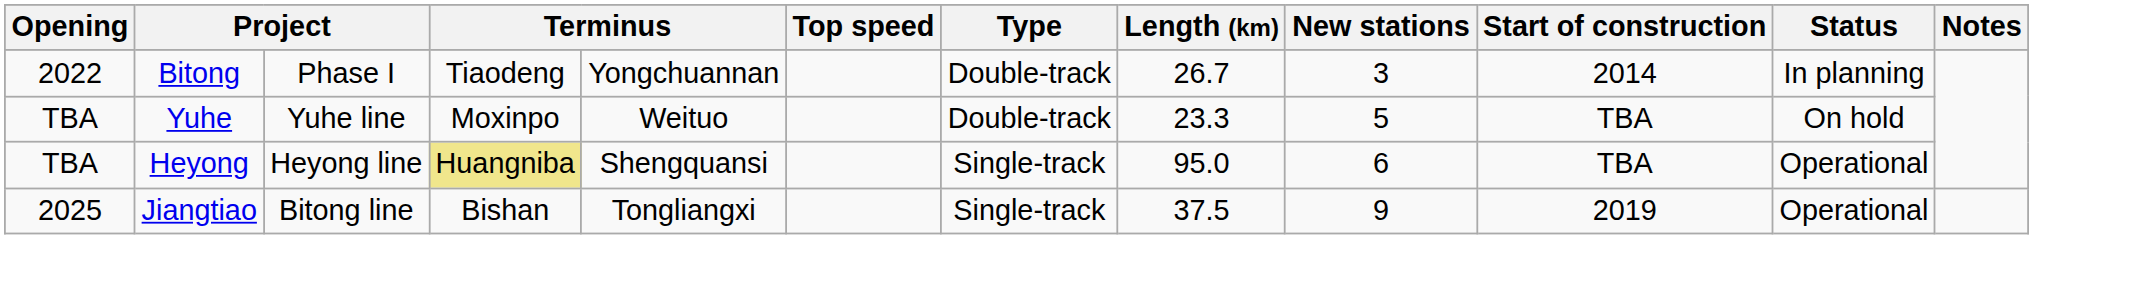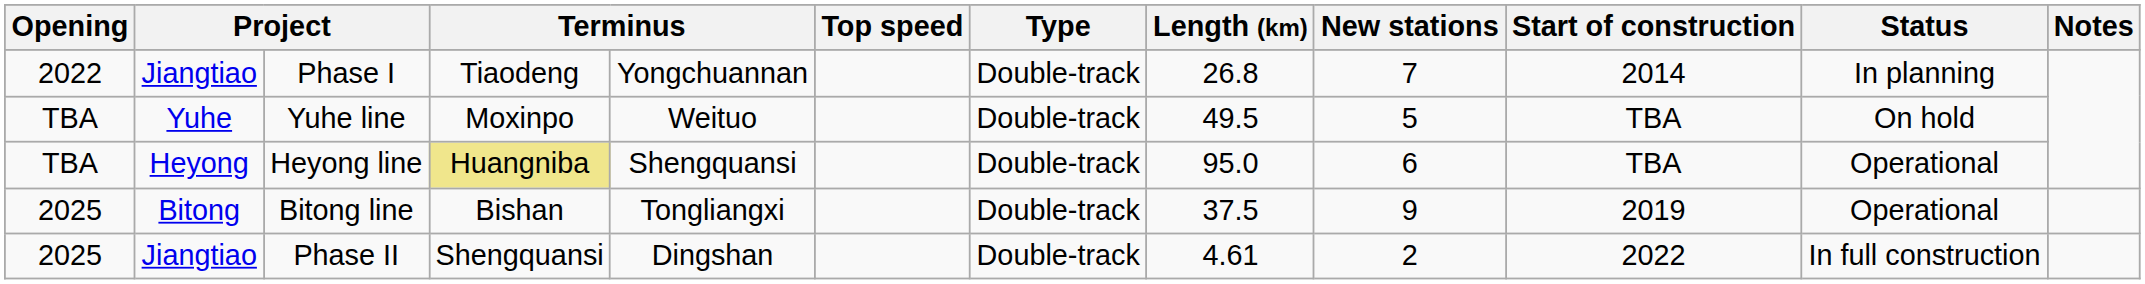Phase I | column 2: Bitong -> Jiangtiao
Phase I | Length (km): 26.7 -> 26.8
Phase I | New stations: 3 -> 7
Yuhe line | Length (km): 23.3 -> 49.5
Heyong line | Type: Single-track -> Double-track
Bitong line | column 2: Jiangtiao -> Bitong
Bitong line | Type: Single-track -> Double-track
+ row: 2025 | Jiangtiao | Phase II | Shengquansi | Dingshan | Double-track | 4.61 | 2 | 2022 | In full construction
